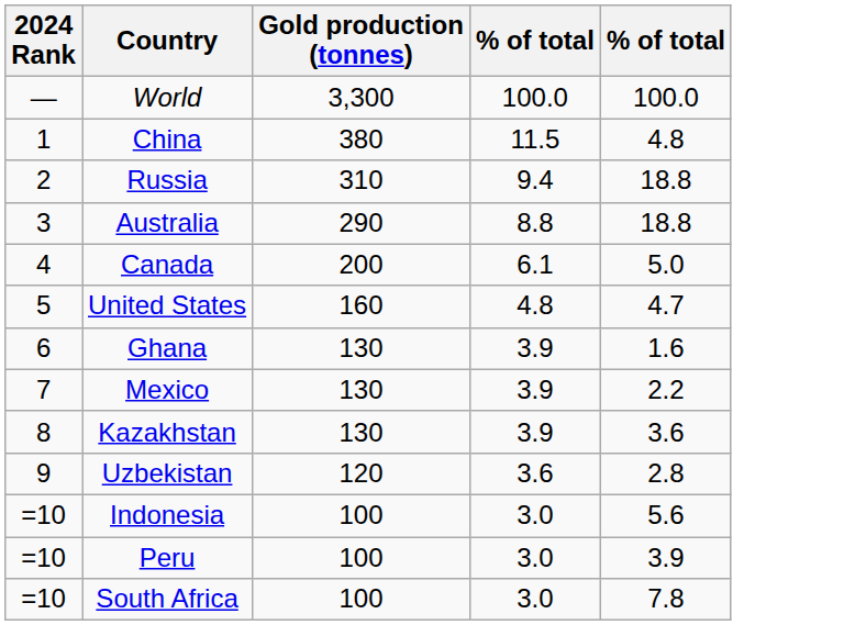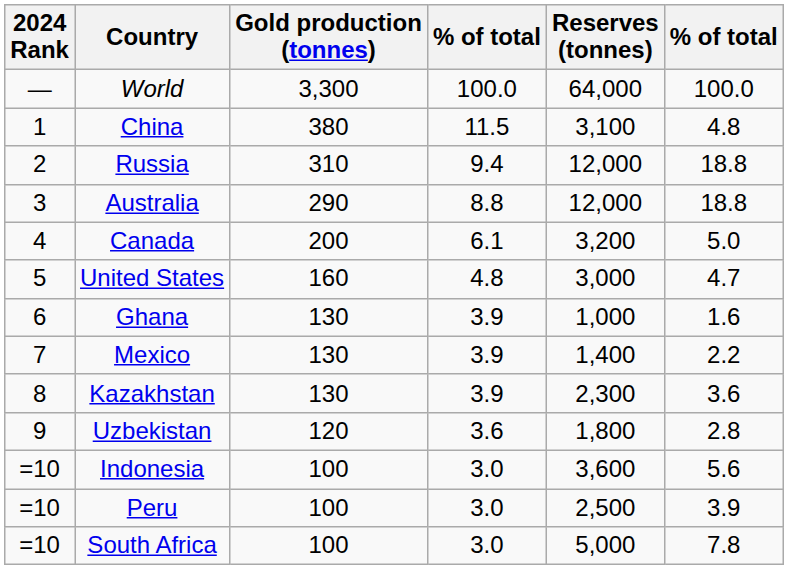+ column: Reserves (tonnes) | 64,000 | 3,100 | 12,000 | 12,000 | 3,200 | 3,000 | 1,000 | 1,400 | 2,300 | 1,800 | 3,600 | 2,500 | 5,000
